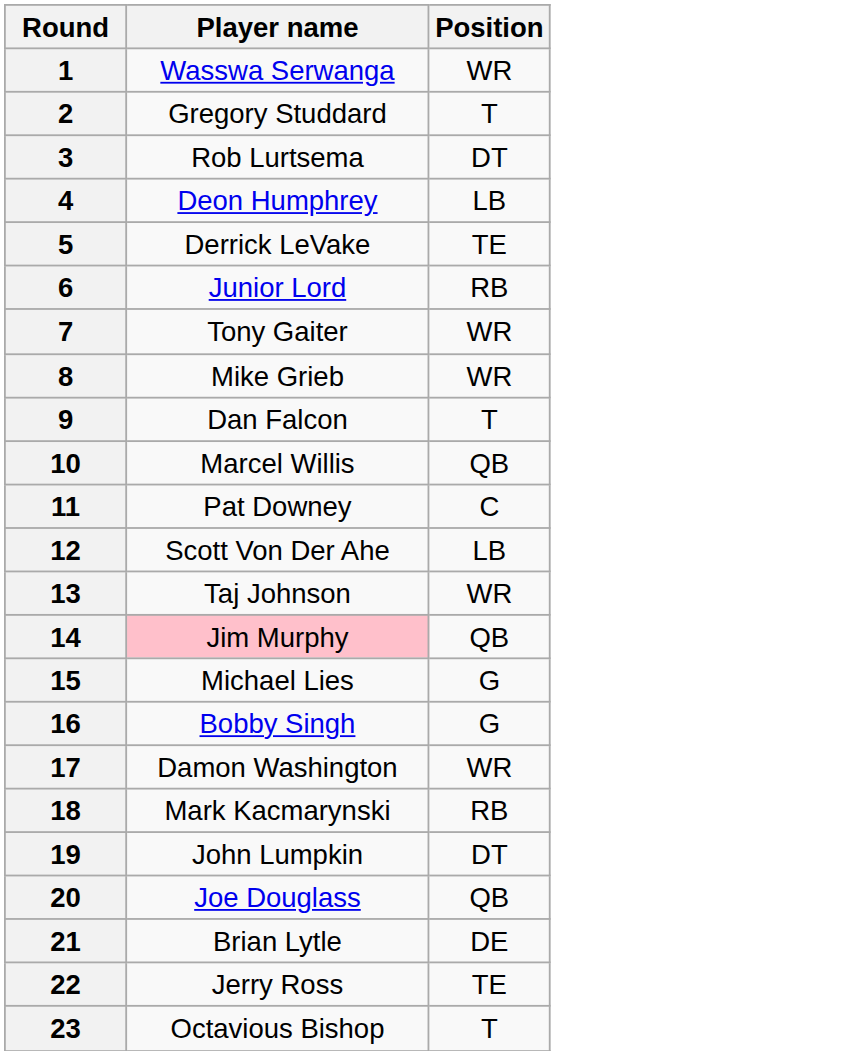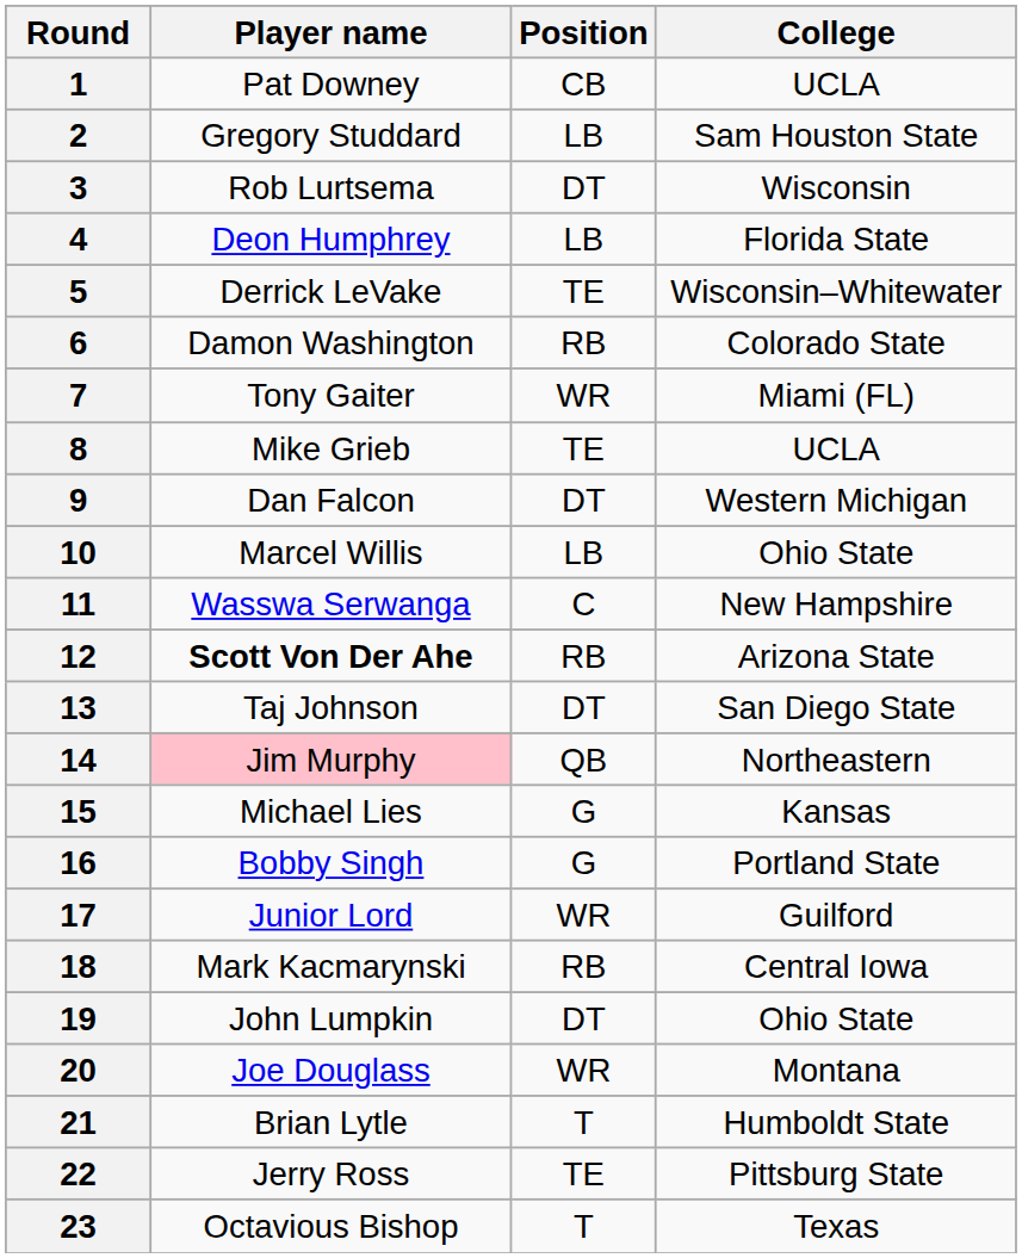+ column: College | UCLA | Sam Houston State | Wisconsin | Florida State | Wisconsin–Whitewater | Colorado State | Miami (FL) | UCLA | Western Michigan | Ohio State | New Hampshire | Arizona State | San Diego State | Northeastern | Kansas | Portland State | Guilford | Central Iowa | Ohio State | Montana | Humboldt State | Pittsburg State | Texas
1 | Player name: Wasswa Serwanga -> Pat Downey
1 | Position: WR -> CB
2 | Position: T -> LB
6 | Player name: Junior Lord -> Damon Washington
8 | Position: WR -> TE
9 | Position: T -> DT
10 | Position: QB -> LB
11 | Player name: Pat Downey -> Wasswa Serwanga
12 | Player name: normal -> bold
12 | Position: LB -> RB
13 | Position: WR -> DT
17 | Player name: Damon Washington -> Junior Lord
20 | Position: QB -> WR
21 | Position: DE -> T
